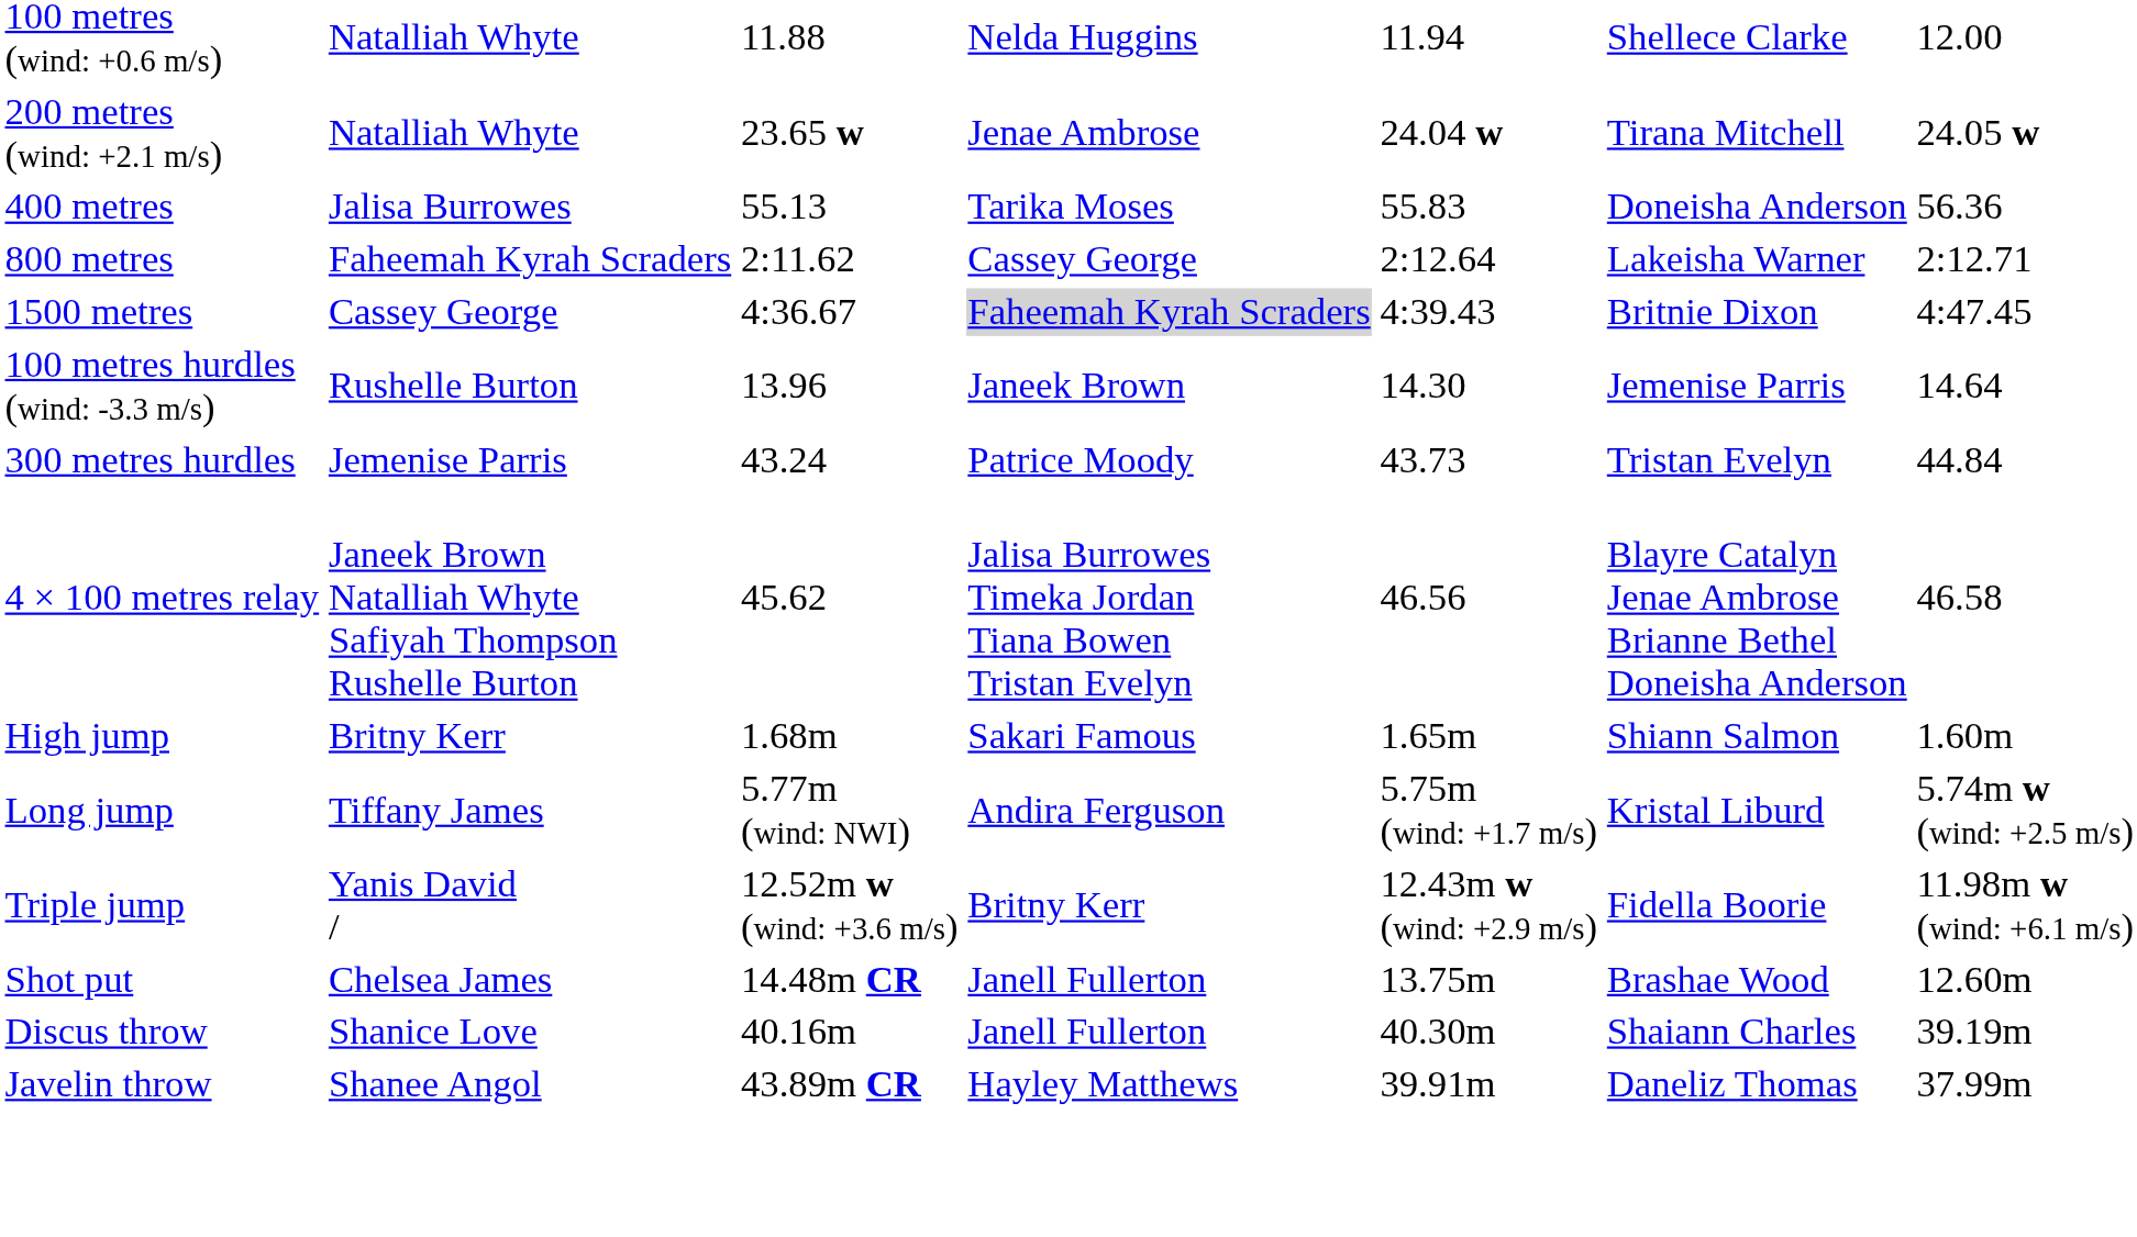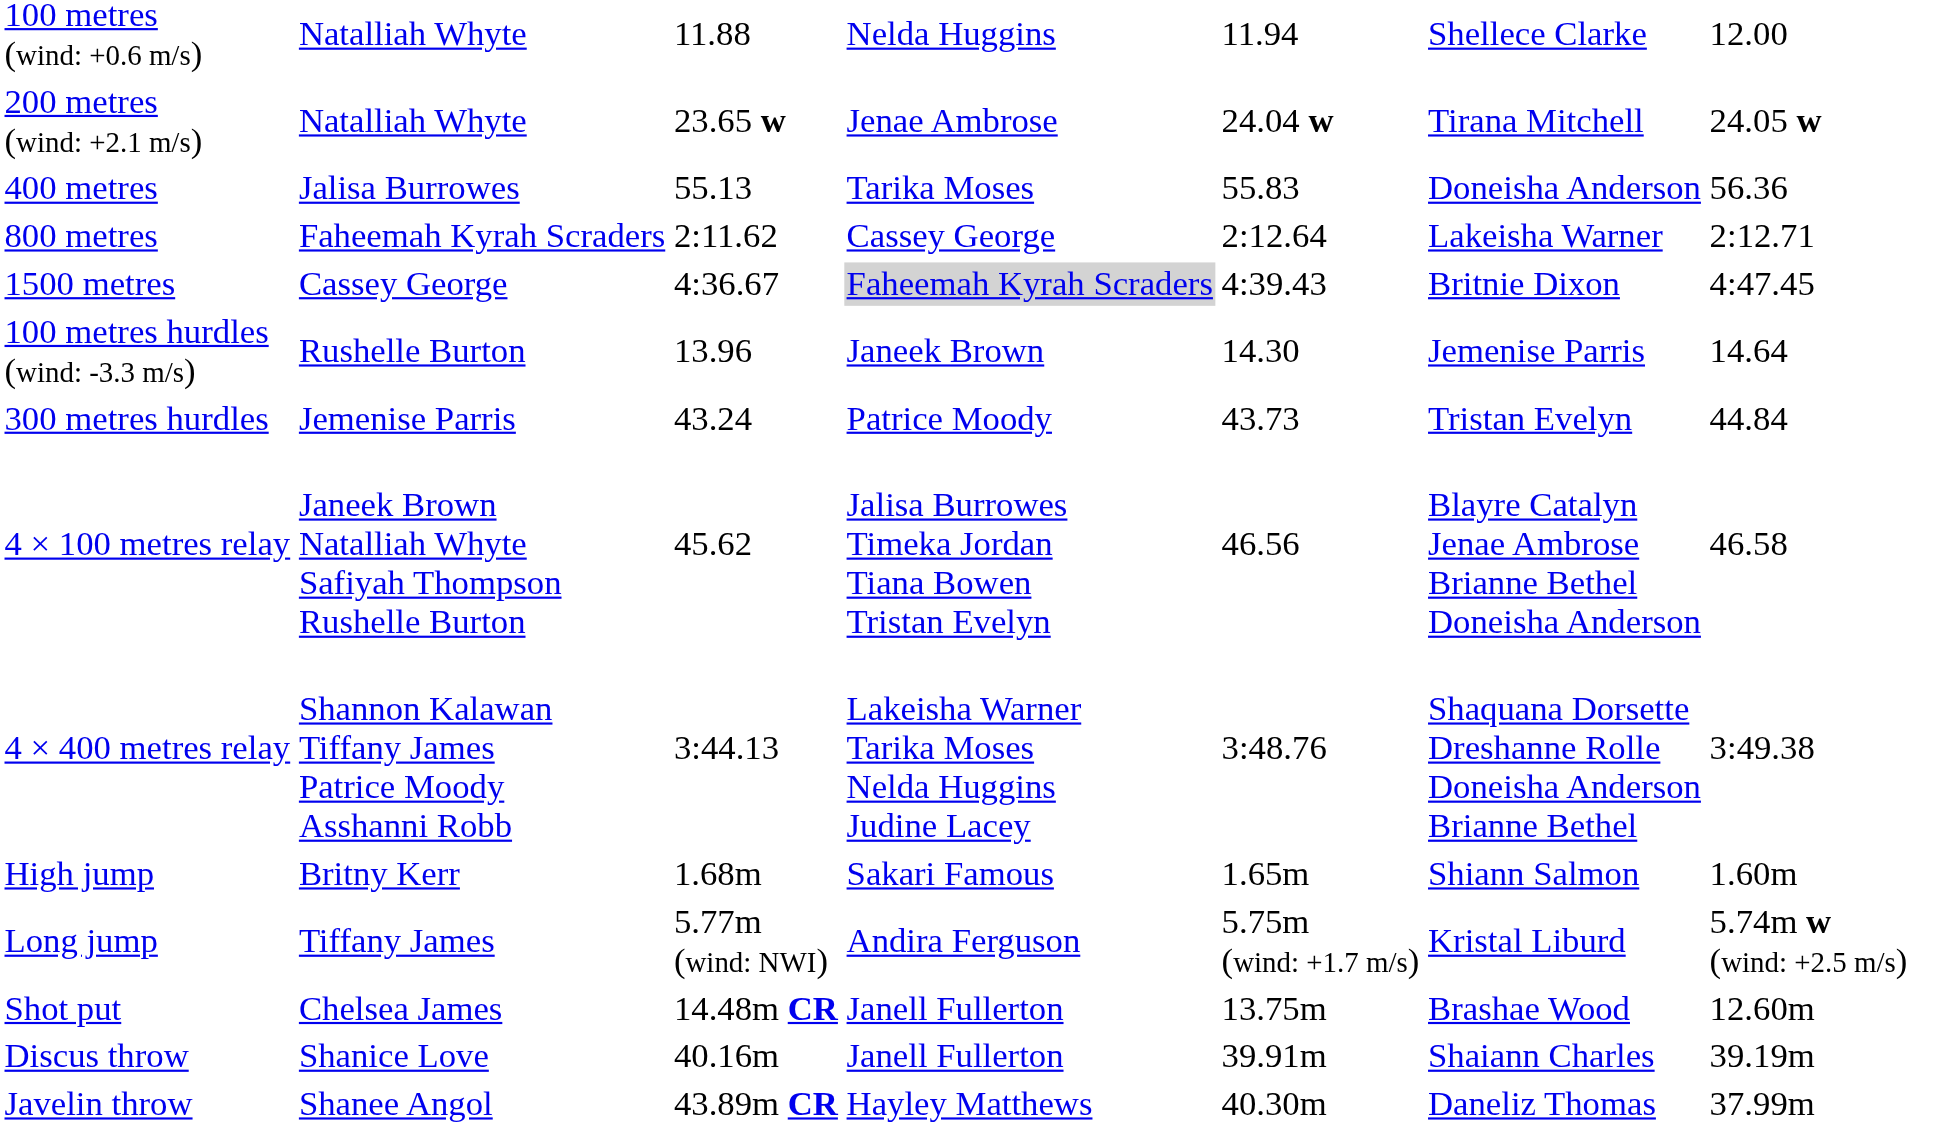+ row: 4 × 400 metres relay | Shannon Kalawan Tiffany James Patrice Moody Asshanni Robb | 3:44.13 | Lakeisha Warner Tarika Moses Nelda Huggins Judine Lacey | 3:48.76 | Shaquana Dorsette Dreshanne Rolle Doneisha Anderson Brianne Bethel | 3:49.38
- row: Triple jump | Yanis David / | 12.52m w (wind: +3.6 m/s) | Britny Kerr | 12.43m w (wind: +2.9 m/s) | Fidella Boorie | 11.98m w (wind: +6.1 m/s)
Discus throw | column 5: 40.30m -> 39.91m
Javelin throw | column 5: 39.91m -> 40.30m
